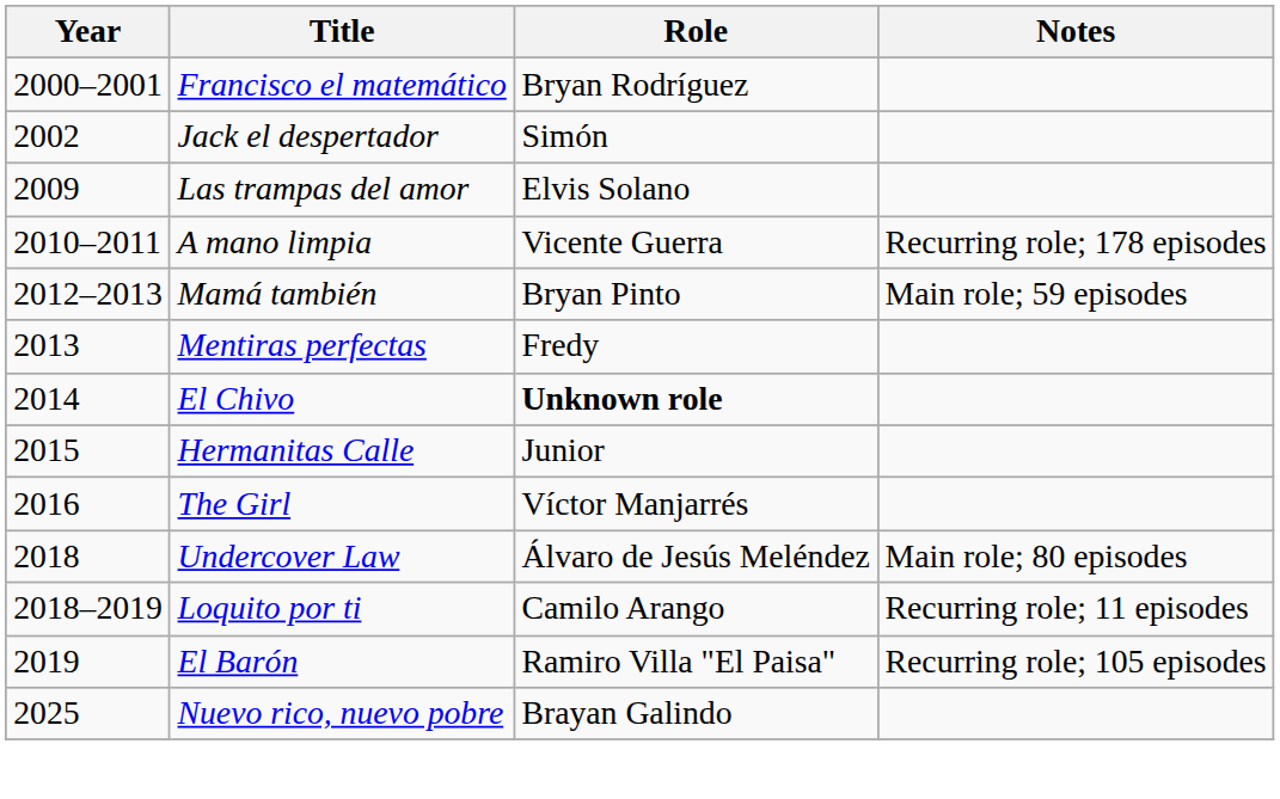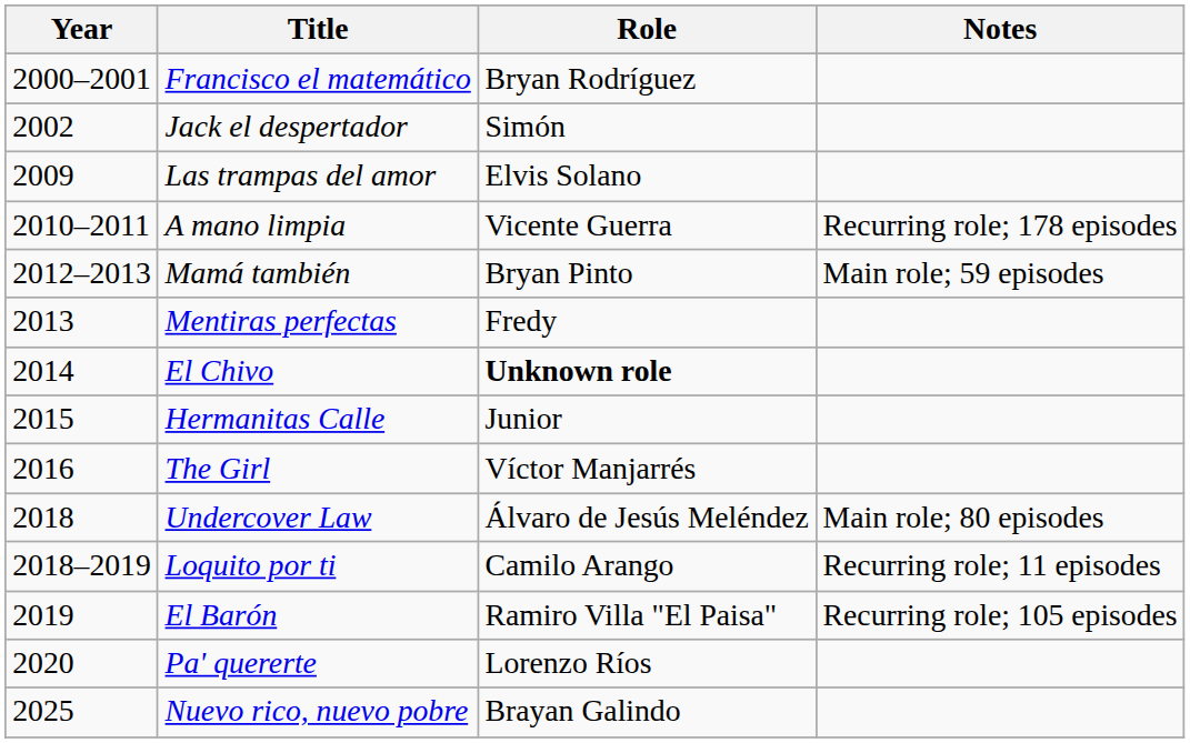+ row: 2020 | Pa' quererte | Lorenzo Ríos
